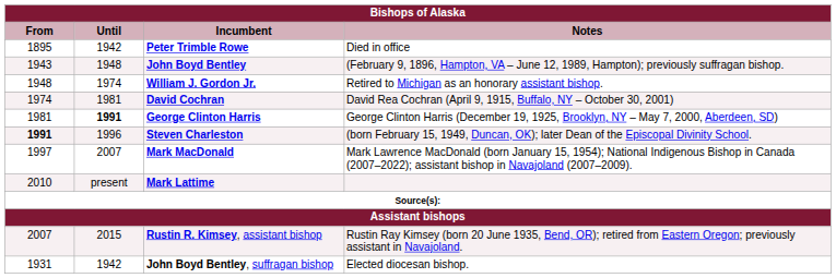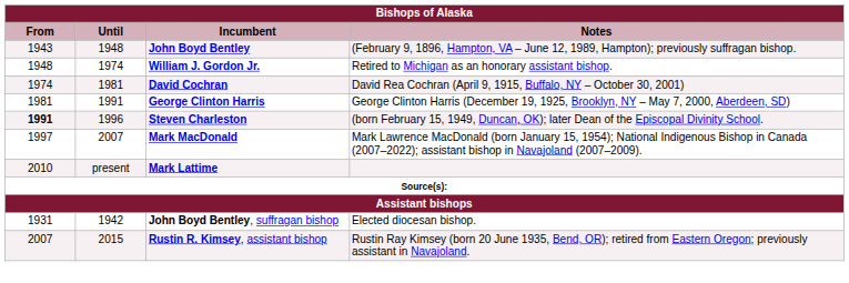- row: 1895 | 1942 | Peter Trimble Rowe | Died in office
George Clinton Harris | Until: bold -> normal
rows swapped: John Boyd Bentley, suffragan bishop <-> Rustin R. Kimsey, assistant bishop
